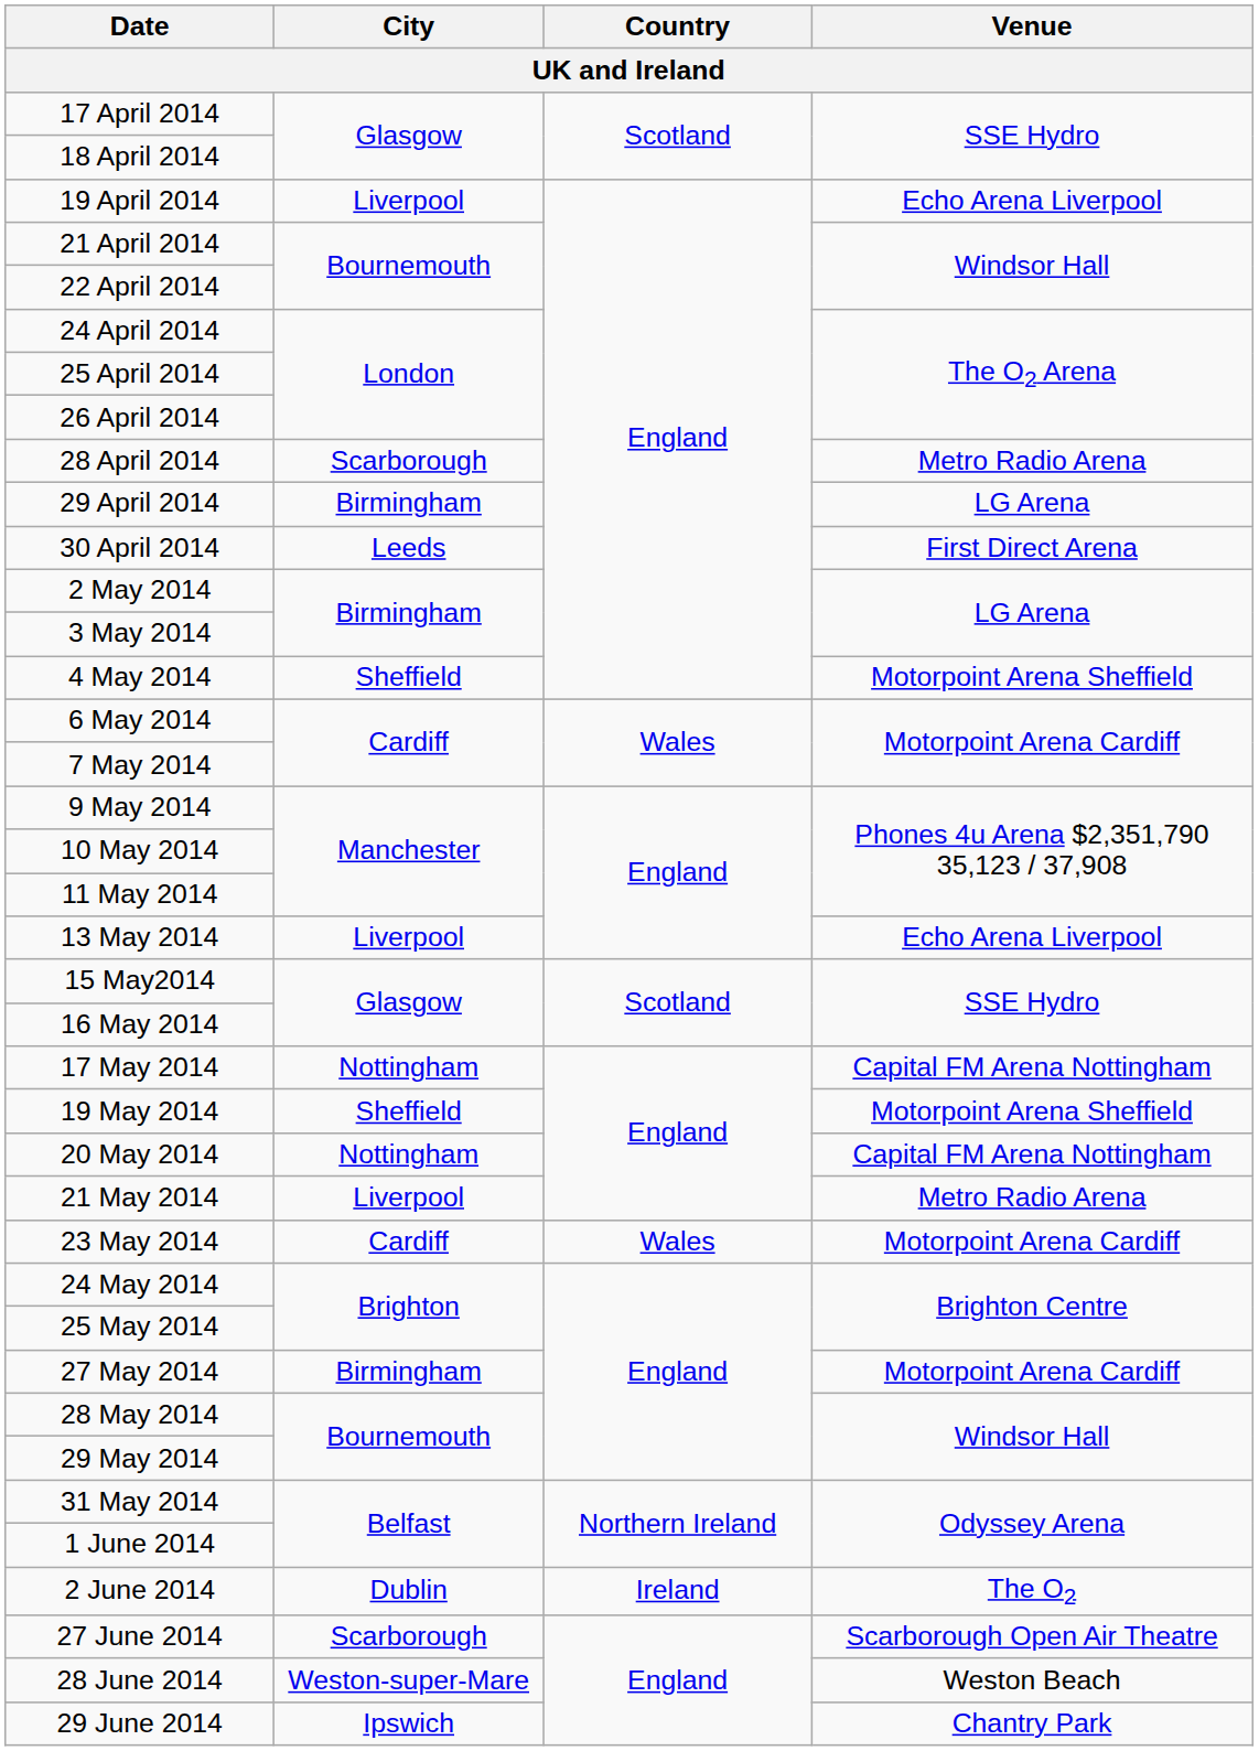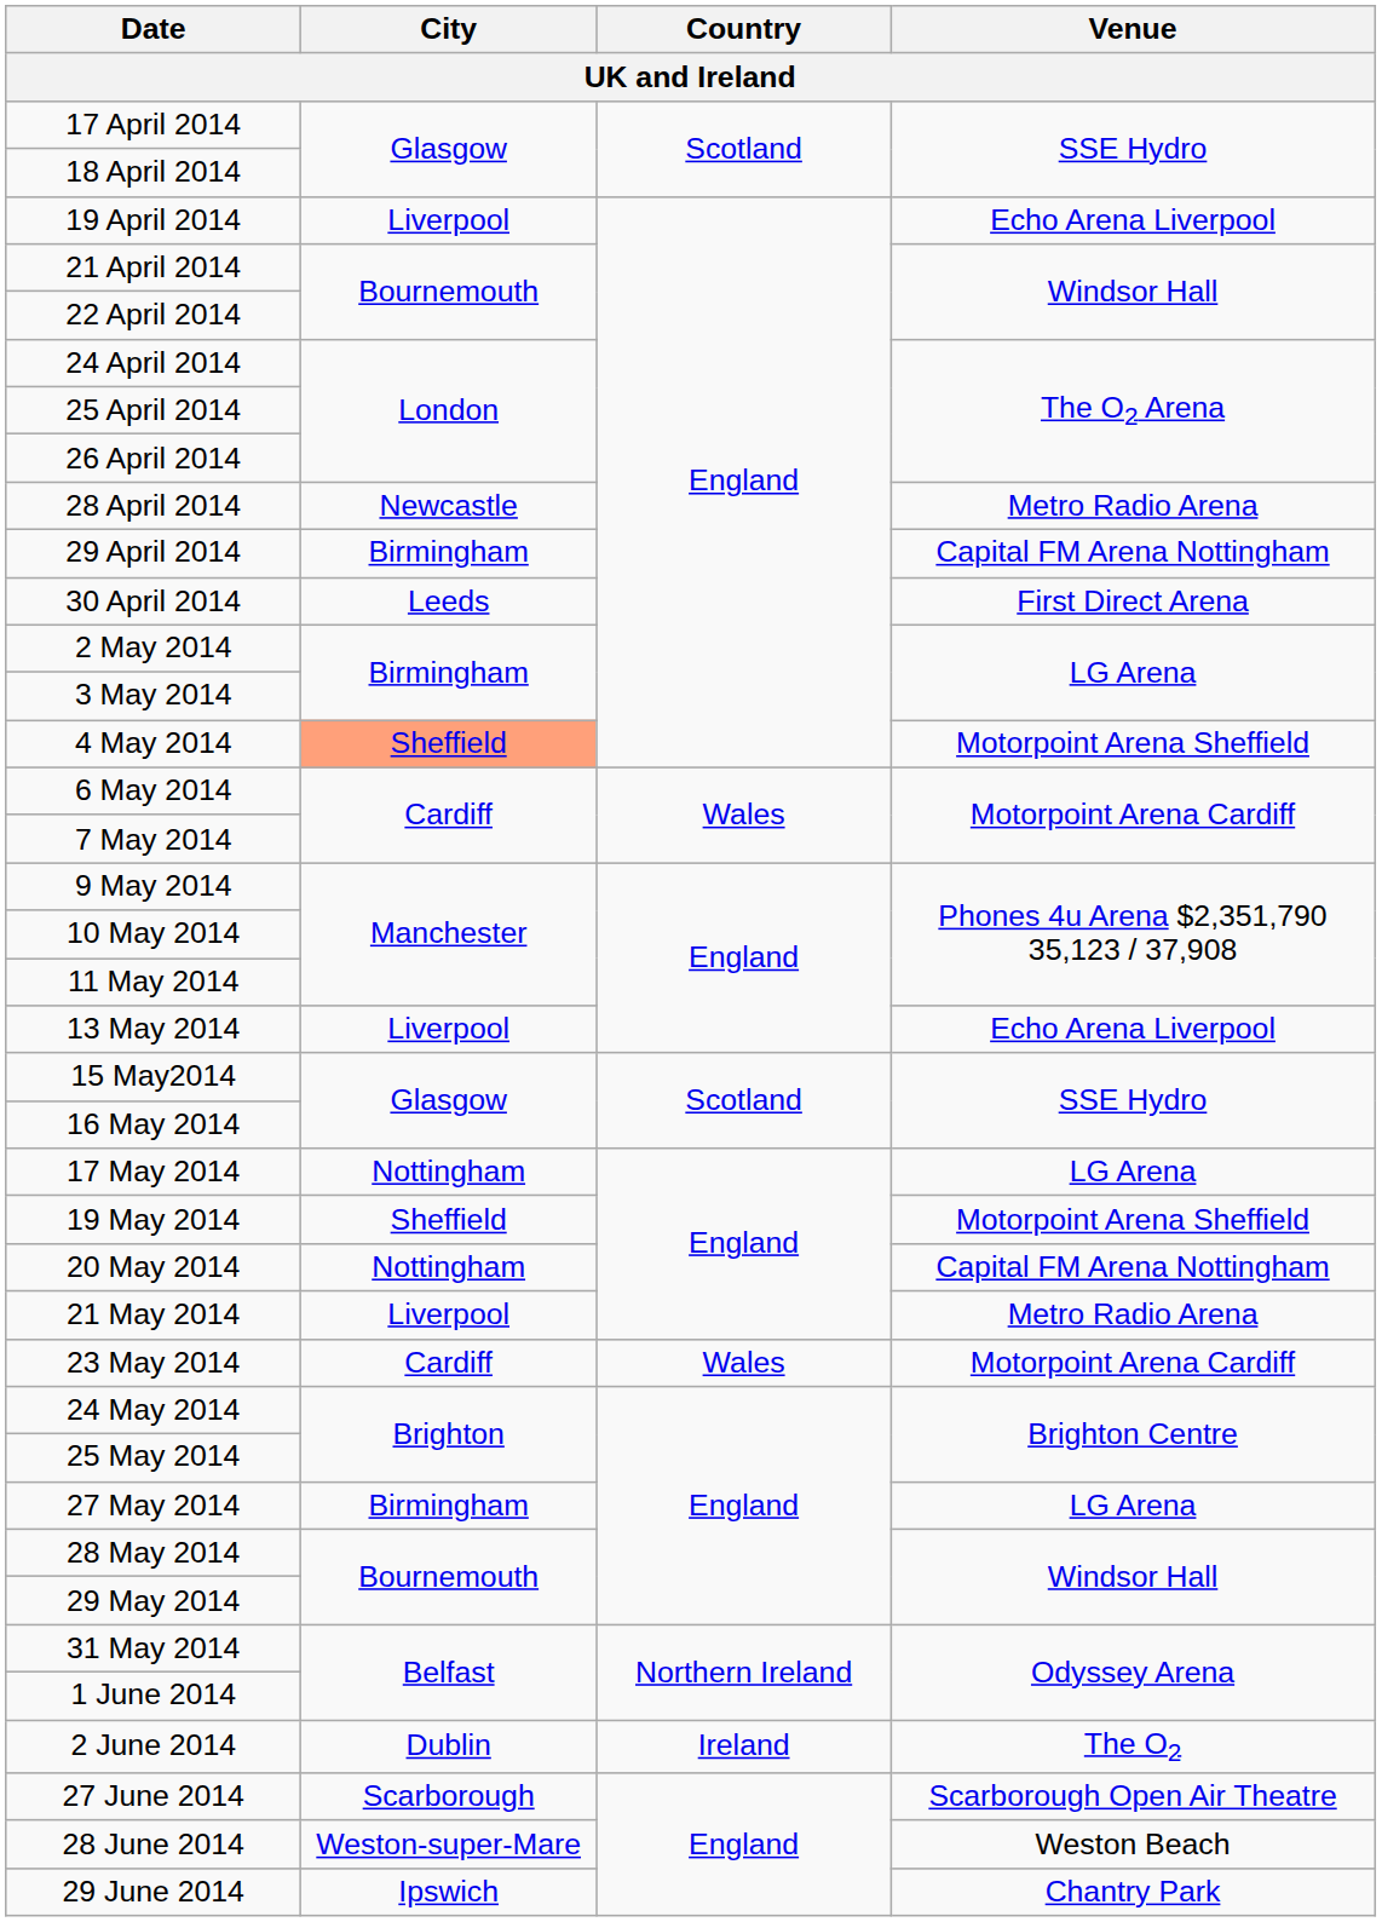28 April 2014 | City: Scarborough -> Newcastle
29 April 2014 | Venue: LG Arena -> Capital FM Arena Nottingham
4 May 2014 | City: no background -> lightsalmon background
17 May 2014 | Venue: Capital FM Arena Nottingham -> LG Arena
27 May 2014 | Venue: Motorpoint Arena Cardiff -> LG Arena
